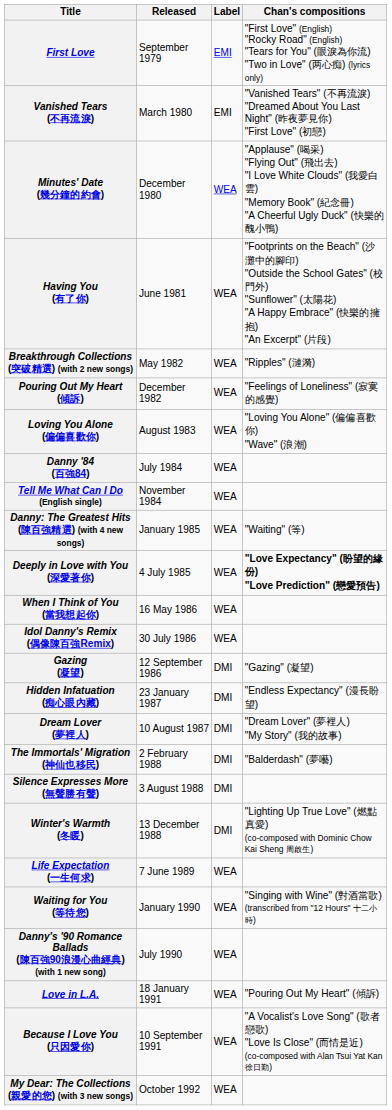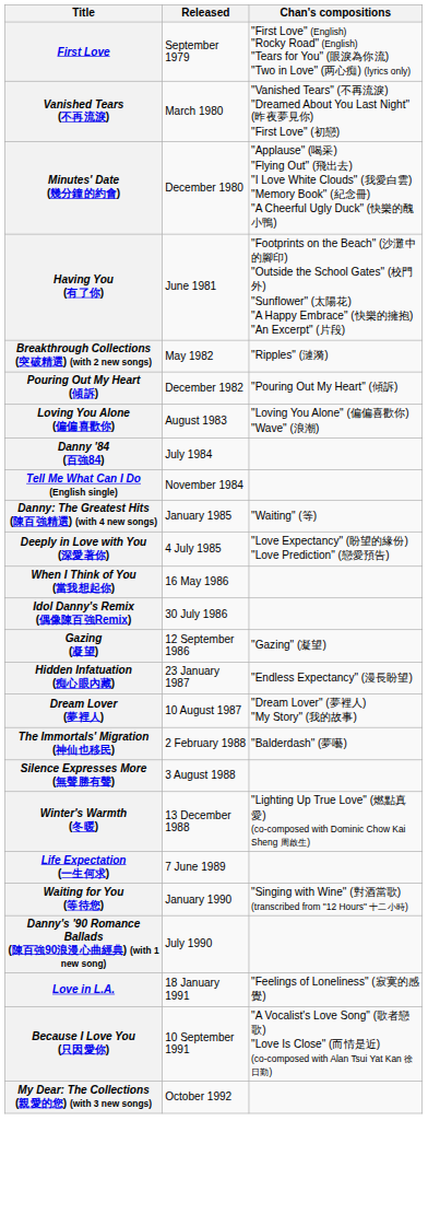- column: Label | EMI | EMI | WEA | WEA | WEA | WEA | WEA | WEA | WEA | WEA | WEA | WEA | WEA | DMI | DMI | DMI | DMI | DMI | DMI | WEA | WEA | WEA | WEA | WEA | WEA
Pouring Out My Heart (傾訴) | Chan's compositions: "Feelings of Loneliness" (寂寞的感覺) -> "Pouring Out My Heart" (傾訴)
Deeply in Love with You (深愛著你) | Chan's compositions: bold -> normal
Love in L.A. | Chan's compositions: "Pouring Out My Heart" (傾訴) -> "Feelings of Loneliness" (寂寞的感覺)
